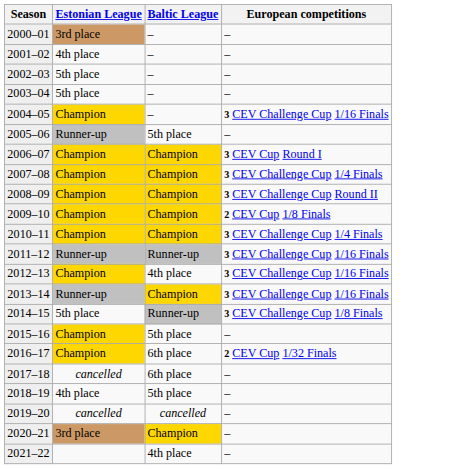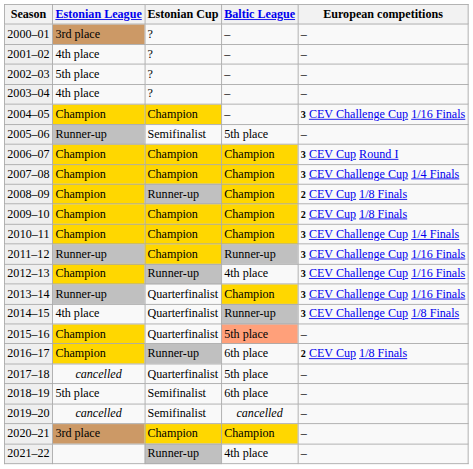+ column: Estonian Cup | ? | ? | ? | ? | Champion | Semifinalist | Champion | Champion | Runner-up | Champion | Champion | Champion | Runner-up | Quarterfinalist | Quarterfinalist | Quarterfinalist | Runner-up | Quarterfinalist | Semifinalist | Semifinalist | Champion | Runner-up
2003–04 | Estonian League: 5th place -> 4th place
2008–09 | European competitions: 3 CEV Challenge Cup Round II -> 2 CEV Cup 1/8 Finals
2014–15 | Estonian League: 5th place -> 4th place
2015–16 | Baltic League: no background -> lightsalmon background
2016–17 | European competitions: 2 CEV Cup 1/32 Finals -> 2 CEV Cup 1/8 Finals
2017–18 | Baltic League: 6th place -> 5th place
2018–19 | Estonian League: 4th place -> 5th place
2018–19 | Baltic League: 5th place -> 6th place
